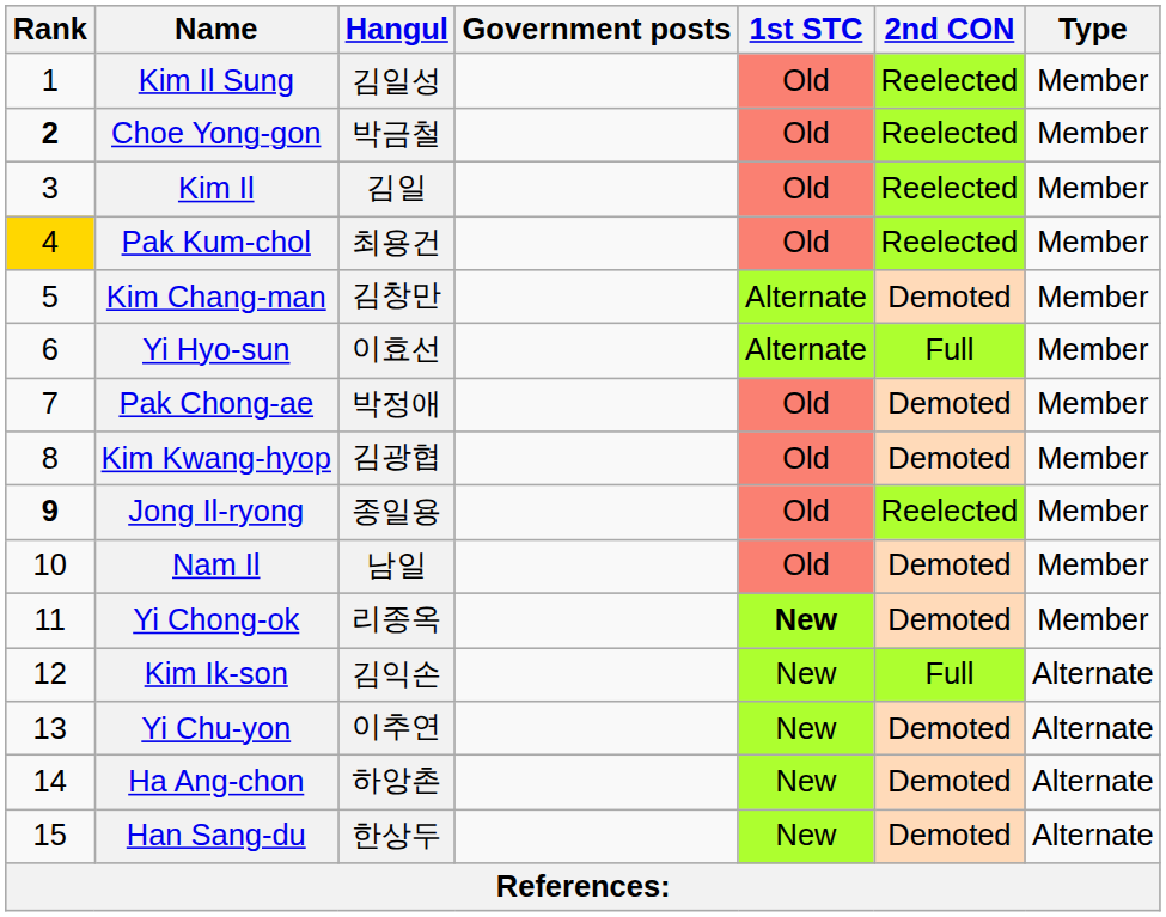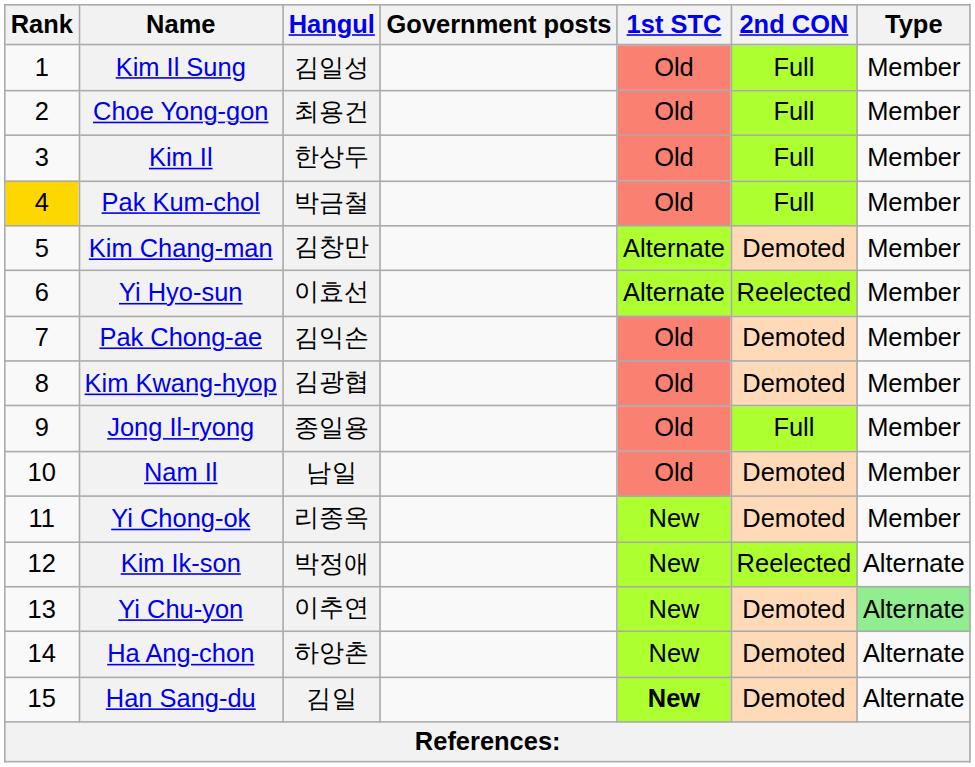Kim Il Sung | 2nd CON: Reelected -> Full
Choe Yong-gon | Rank: bold -> normal
Choe Yong-gon | Hangul: 박금철 -> 최용건
Choe Yong-gon | 2nd CON: Reelected -> Full
Kim Il | Hangul: 김일 -> 한상두
Kim Il | 2nd CON: Reelected -> Full
Pak Kum-chol | Hangul: 최용건 -> 박금철
Pak Kum-chol | 2nd CON: Reelected -> Full
Yi Hyo-sun | 2nd CON: Full -> Reelected
Pak Chong-ae | Hangul: 박정애 -> 김익손
Jong Il-ryong | Rank: bold -> normal
Jong Il-ryong | 2nd CON: Reelected -> Full
Yi Chong-ok | 1st STC: bold -> normal
Kim Ik-son | Hangul: 김익손 -> 박정애
Kim Ik-son | 2nd CON: Full -> Reelected
Yi Chu-yon | Type: no background -> lightgreen background
Han Sang-du | Hangul: 한상두 -> 김일
Han Sang-du | 1st STC: normal -> bold
